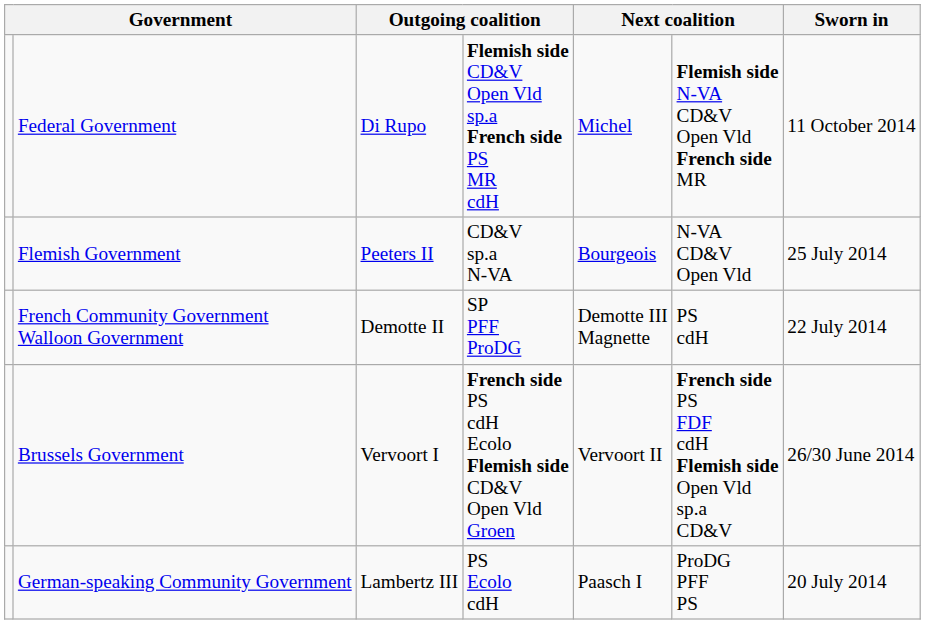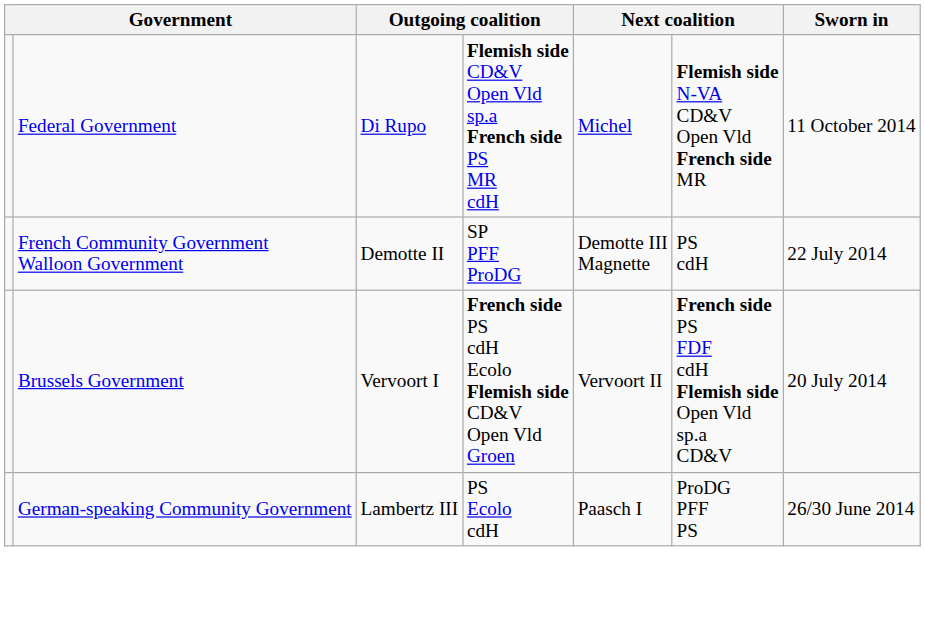- row: Flemish Government | Peeters II | CD&V sp.a N-VA | Bourgeois | N-VA CD&V Open Vld | 25 July 2014
Brussels Government | Sworn in: 26/30 June 2014 -> 20 July 2014
German-speaking Community Government | Sworn in: 20 July 2014 -> 26/30 June 2014
